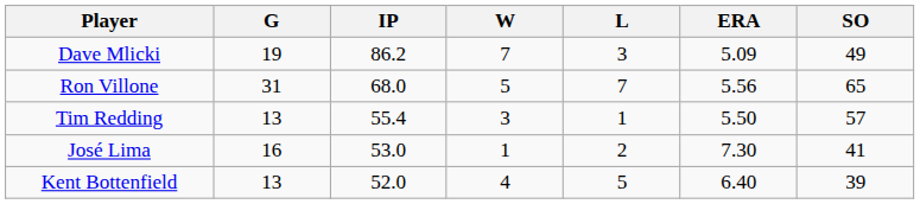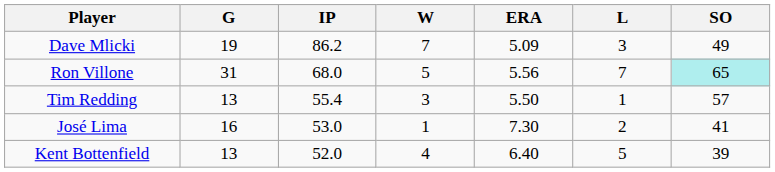columns swapped: L <-> ERA
Ron Villone | SO: no background -> paleturquoise background
